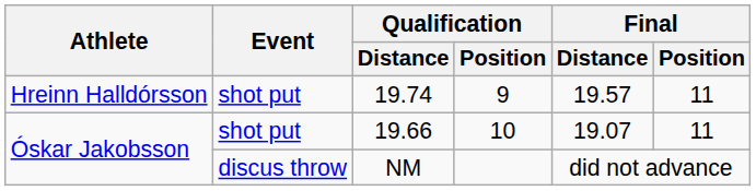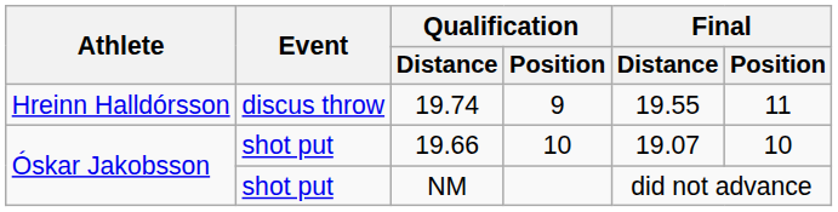19.74 | Event: shot put -> discus throw
19.74 | Final / Distance: 19.57 -> 19.55
19.66 | Final / Position: 11 -> 10
NM | Event: discus throw -> shot put
